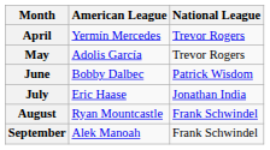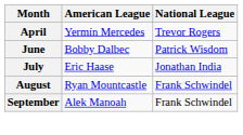- row: May | Adolis García | Trevor Rogers
